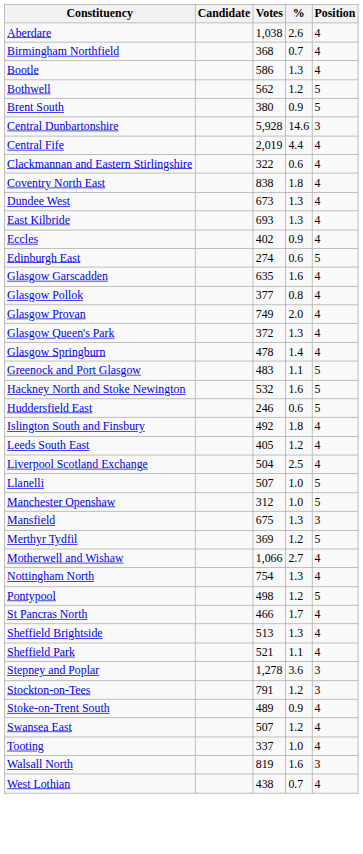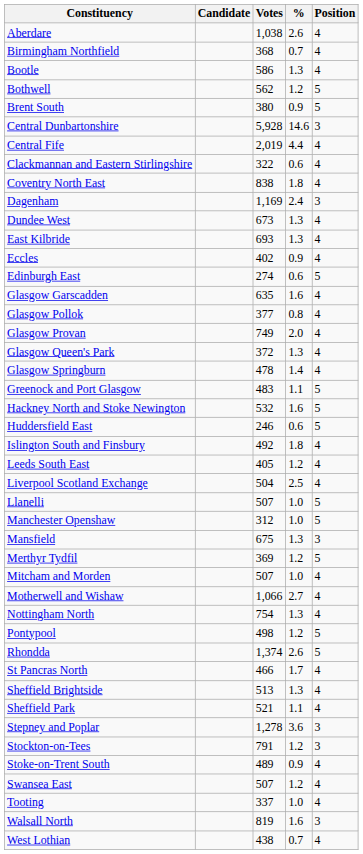+ row: Dagenham | 1,169 | 2.4 | 3
+ row: Mitcham and Morden | 507 | 1.0 | 4
+ row: Rhondda | 1,374 | 2.6 | 5
